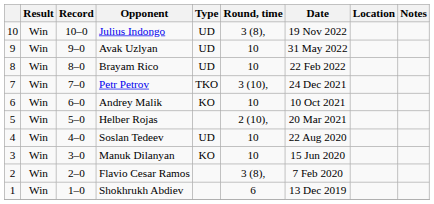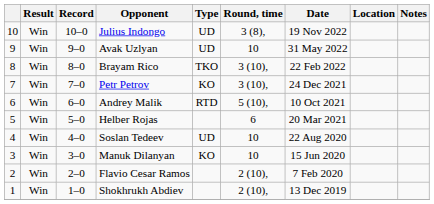Brayam Rico | Type: UD -> TKO
Brayam Rico | Round, time: 10 -> 3 (10),
Petr Petrov | Type: TKO -> KO
Andrey Malik | Type: KO -> RTD
Andrey Malik | Round, time: 10 -> 5 (10),
Helber Rojas | Round, time: 2 (10), -> 6
Flavio Cesar Ramos | Round, time: 3 (8), -> 2 (10),
Shokhrukh Abdiev | Round, time: 6 -> 2 (10),
